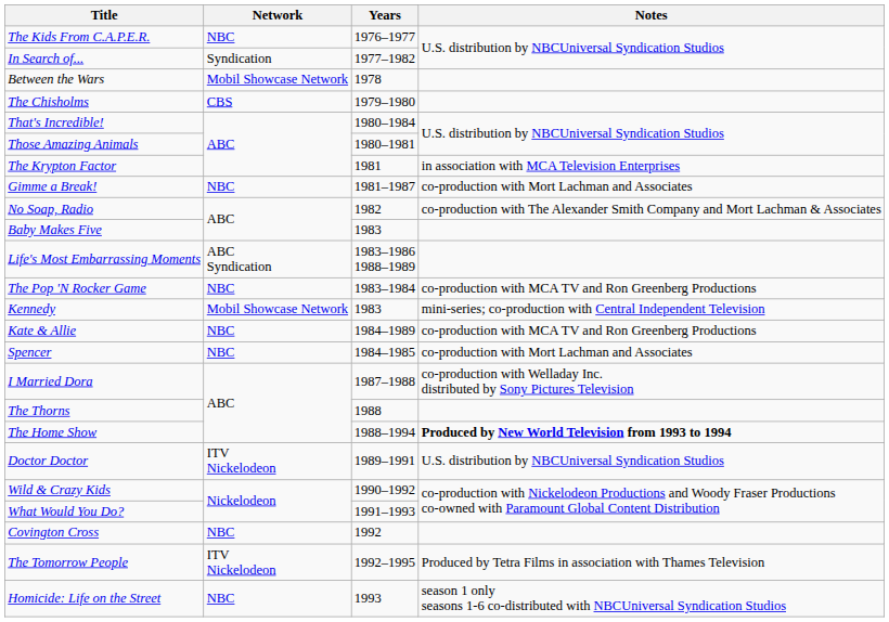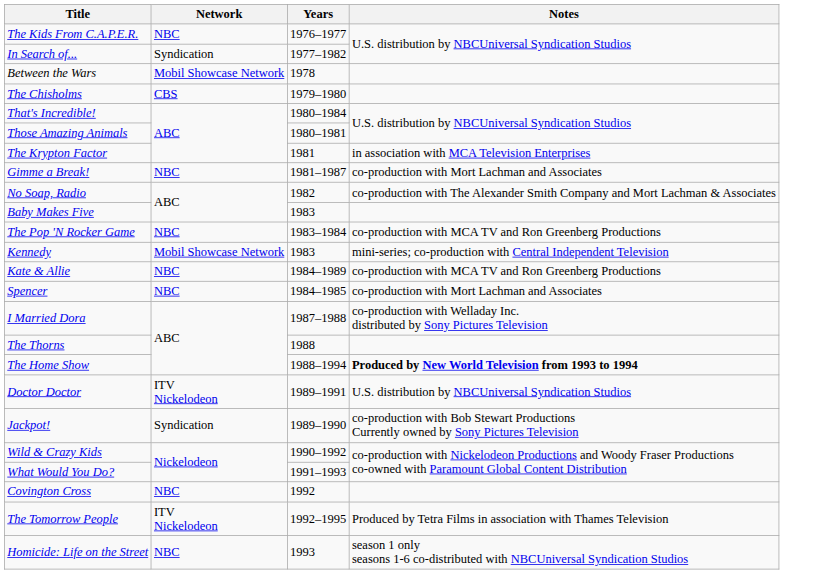- row: Life's Most Embarrassing Moments | ABC Syndication | 1983–1986 1988–1989
+ row: Jackpot! | Syndication | 1989–1990 | co-production with Bob Stewart Productions Currently owned by Sony Pictures Television
